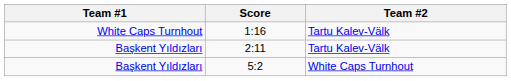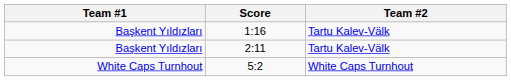1:16 | Team #1: White Caps Turnhout -> Başkent Yıldızları
5:2 | Team #1: Başkent Yıldızları -> White Caps Turnhout
